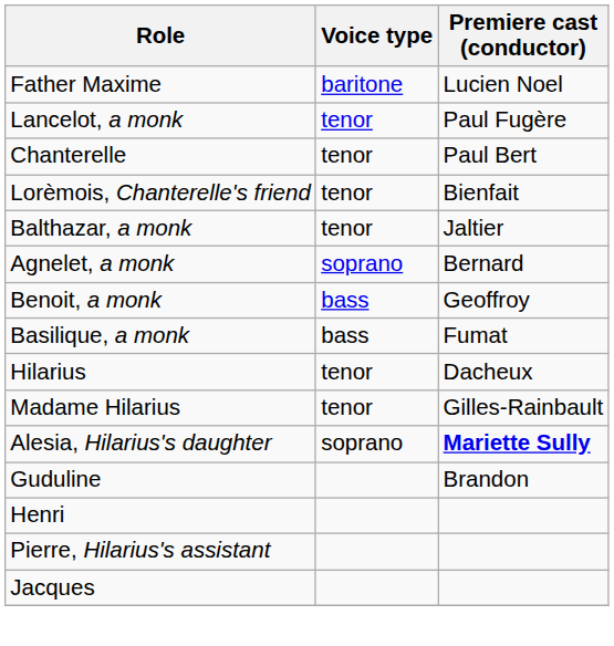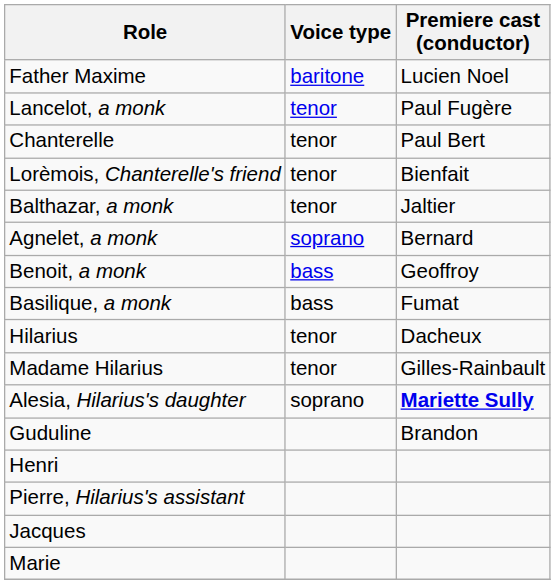+ row: Marie
